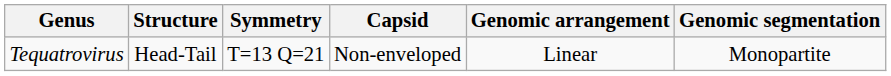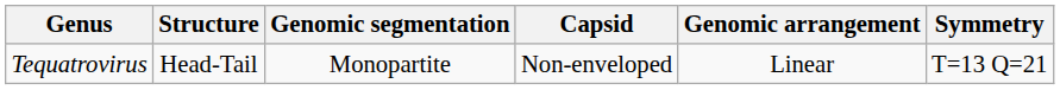columns swapped: Symmetry <-> Genomic segmentation
